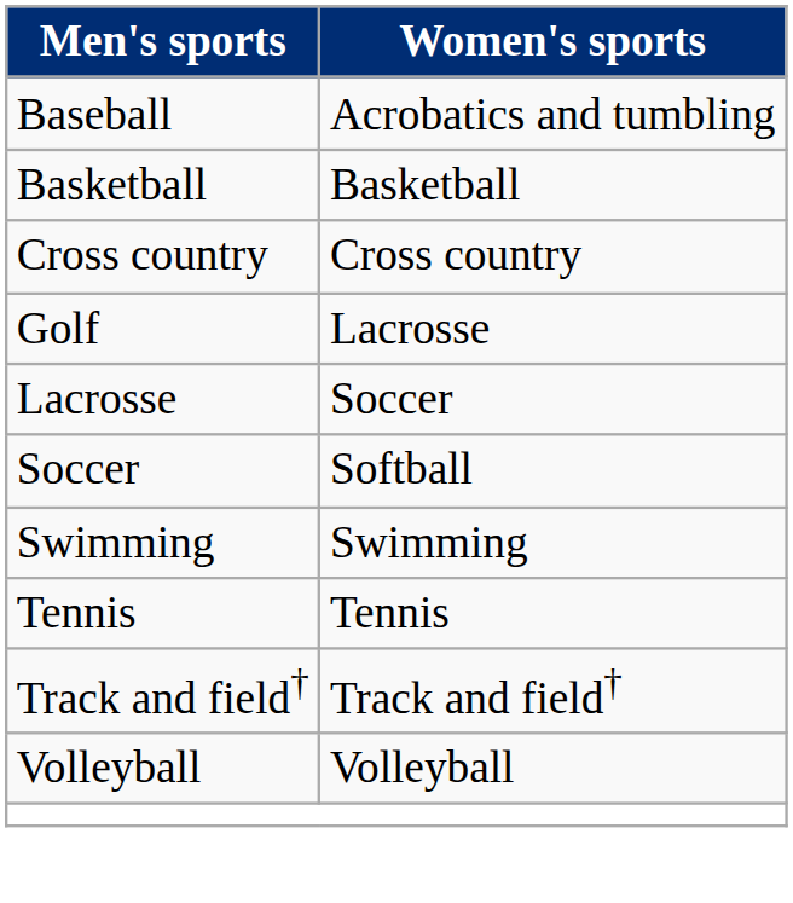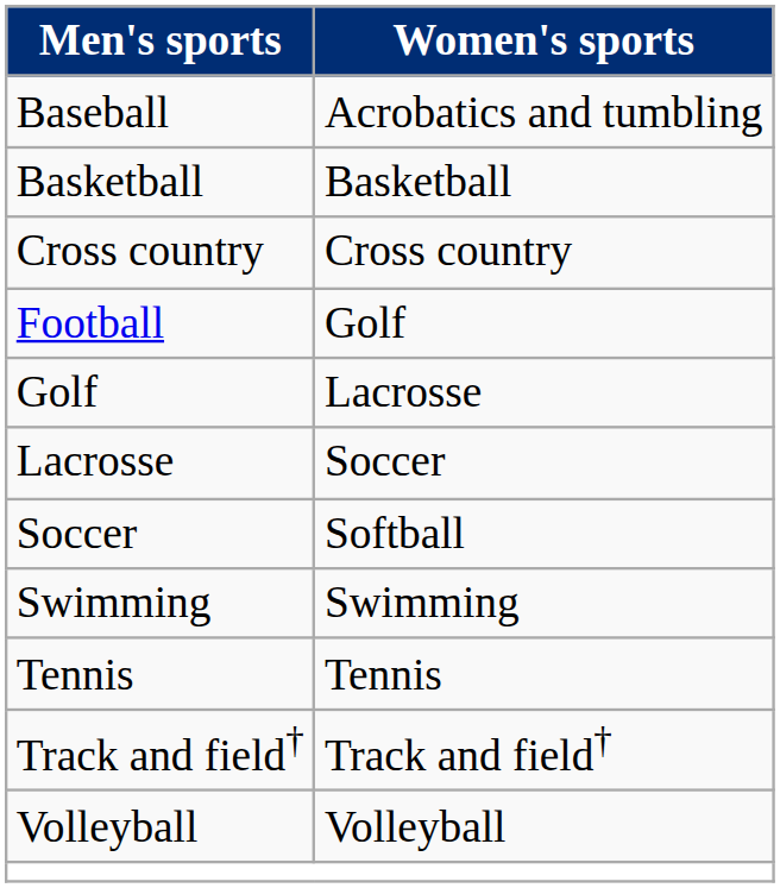+ row: Football | Golf
